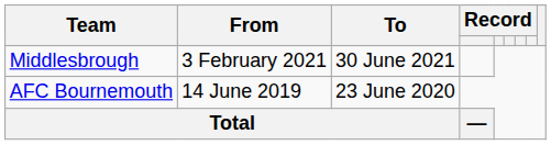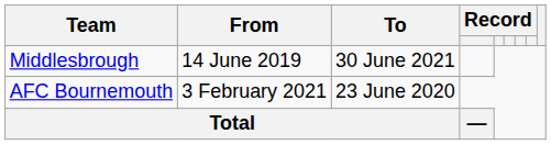Middlesbrough | From: 3 February 2021 -> 14 June 2019
AFC Bournemouth | From: 14 June 2019 -> 3 February 2021
